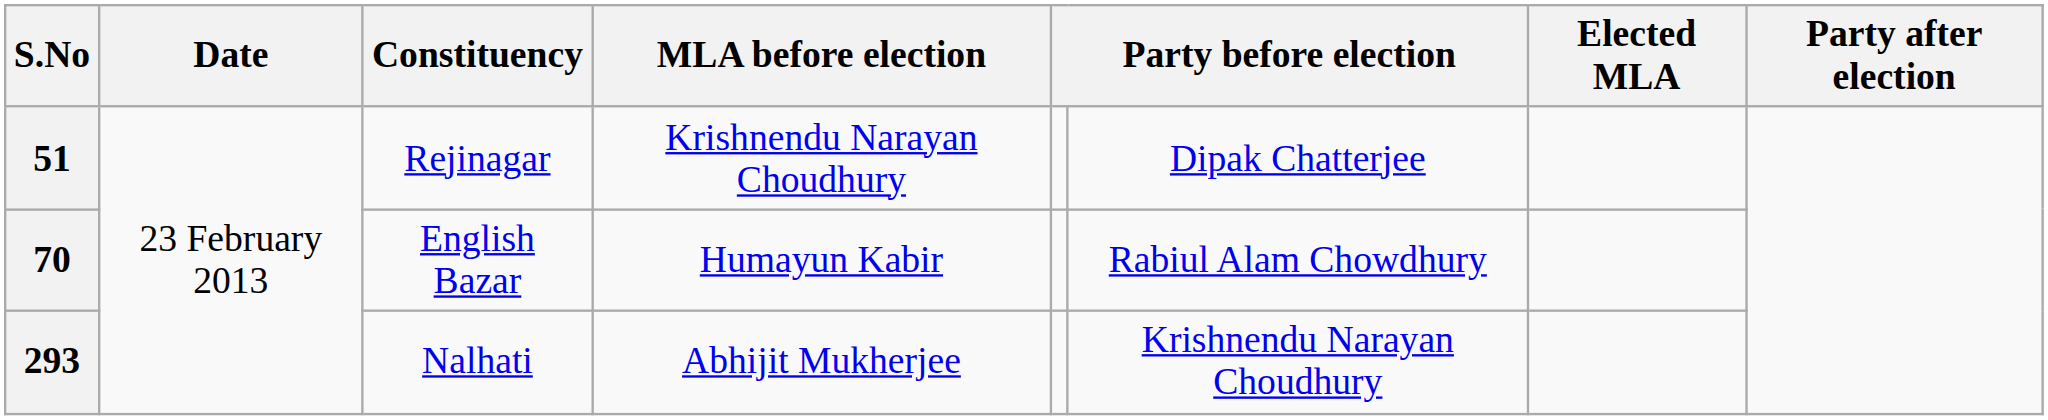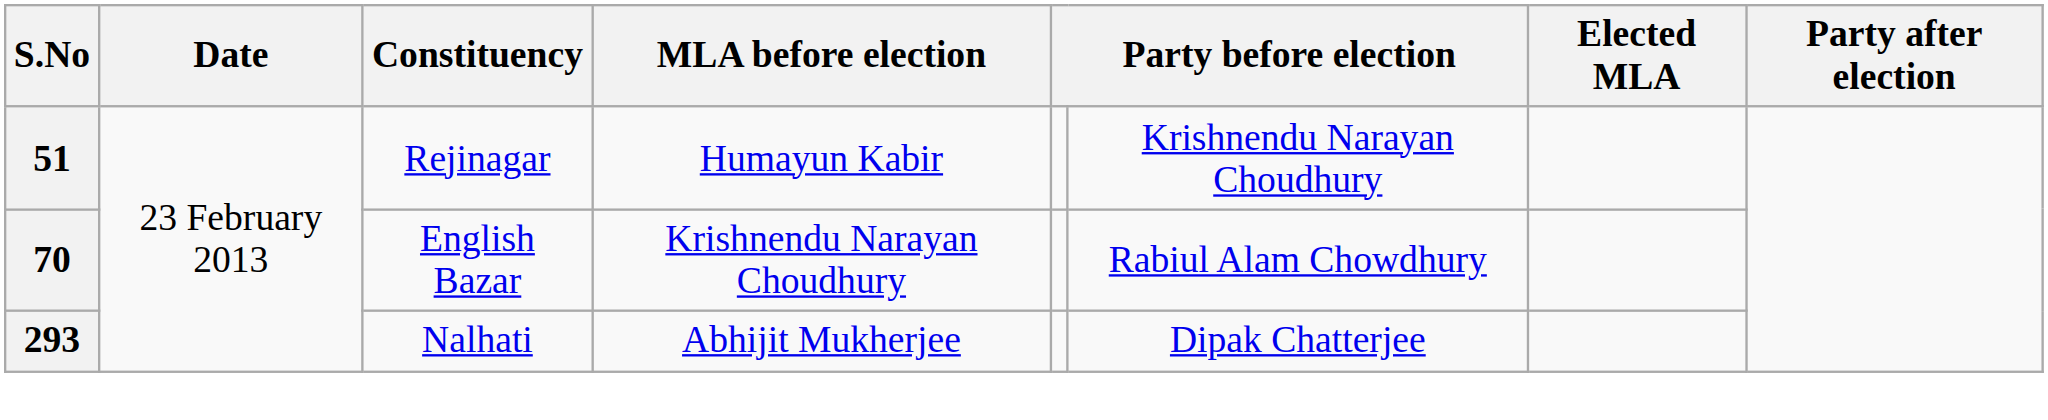51 | MLA before election: Krishnendu Narayan Choudhury -> Humayun Kabir
51 | column 6: Dipak Chatterjee -> Krishnendu Narayan Choudhury
70 | MLA before election: Humayun Kabir -> Krishnendu Narayan Choudhury
293 | column 6: Krishnendu Narayan Choudhury -> Dipak Chatterjee
